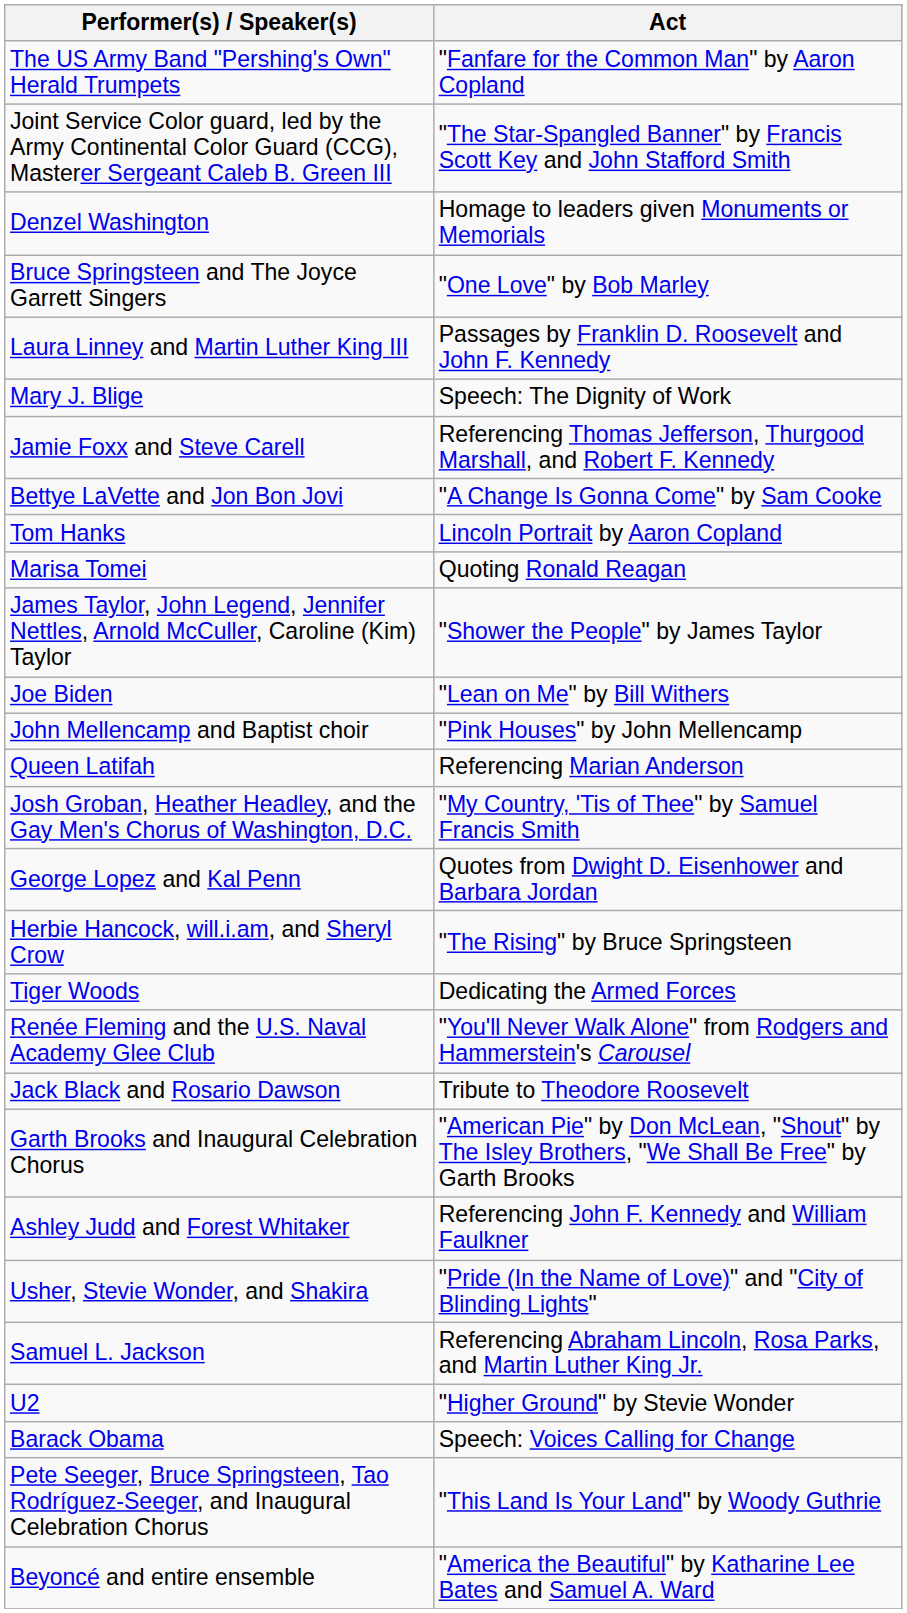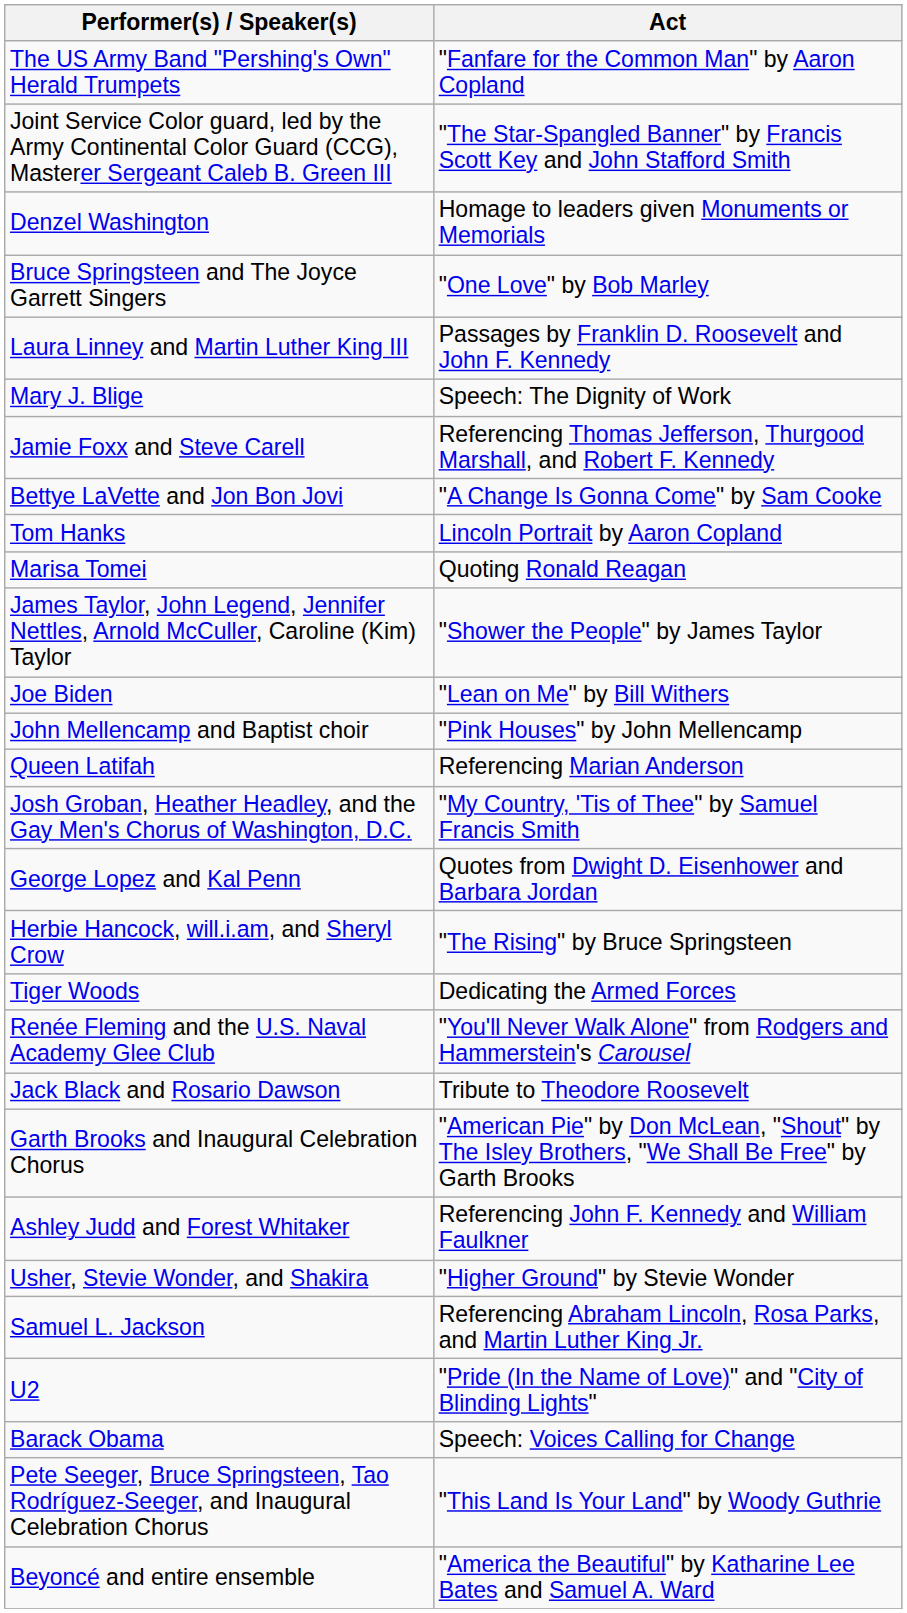Usher, Stevie Wonder, and Shakira | Act: "Pride (In the Name of Love)" and "City of Blinding Lights" -> "Higher Ground" by Stevie Wonder
U2 | Act: "Higher Ground" by Stevie Wonder -> "Pride (In the Name of Love)" and "City of Blinding Lights"
